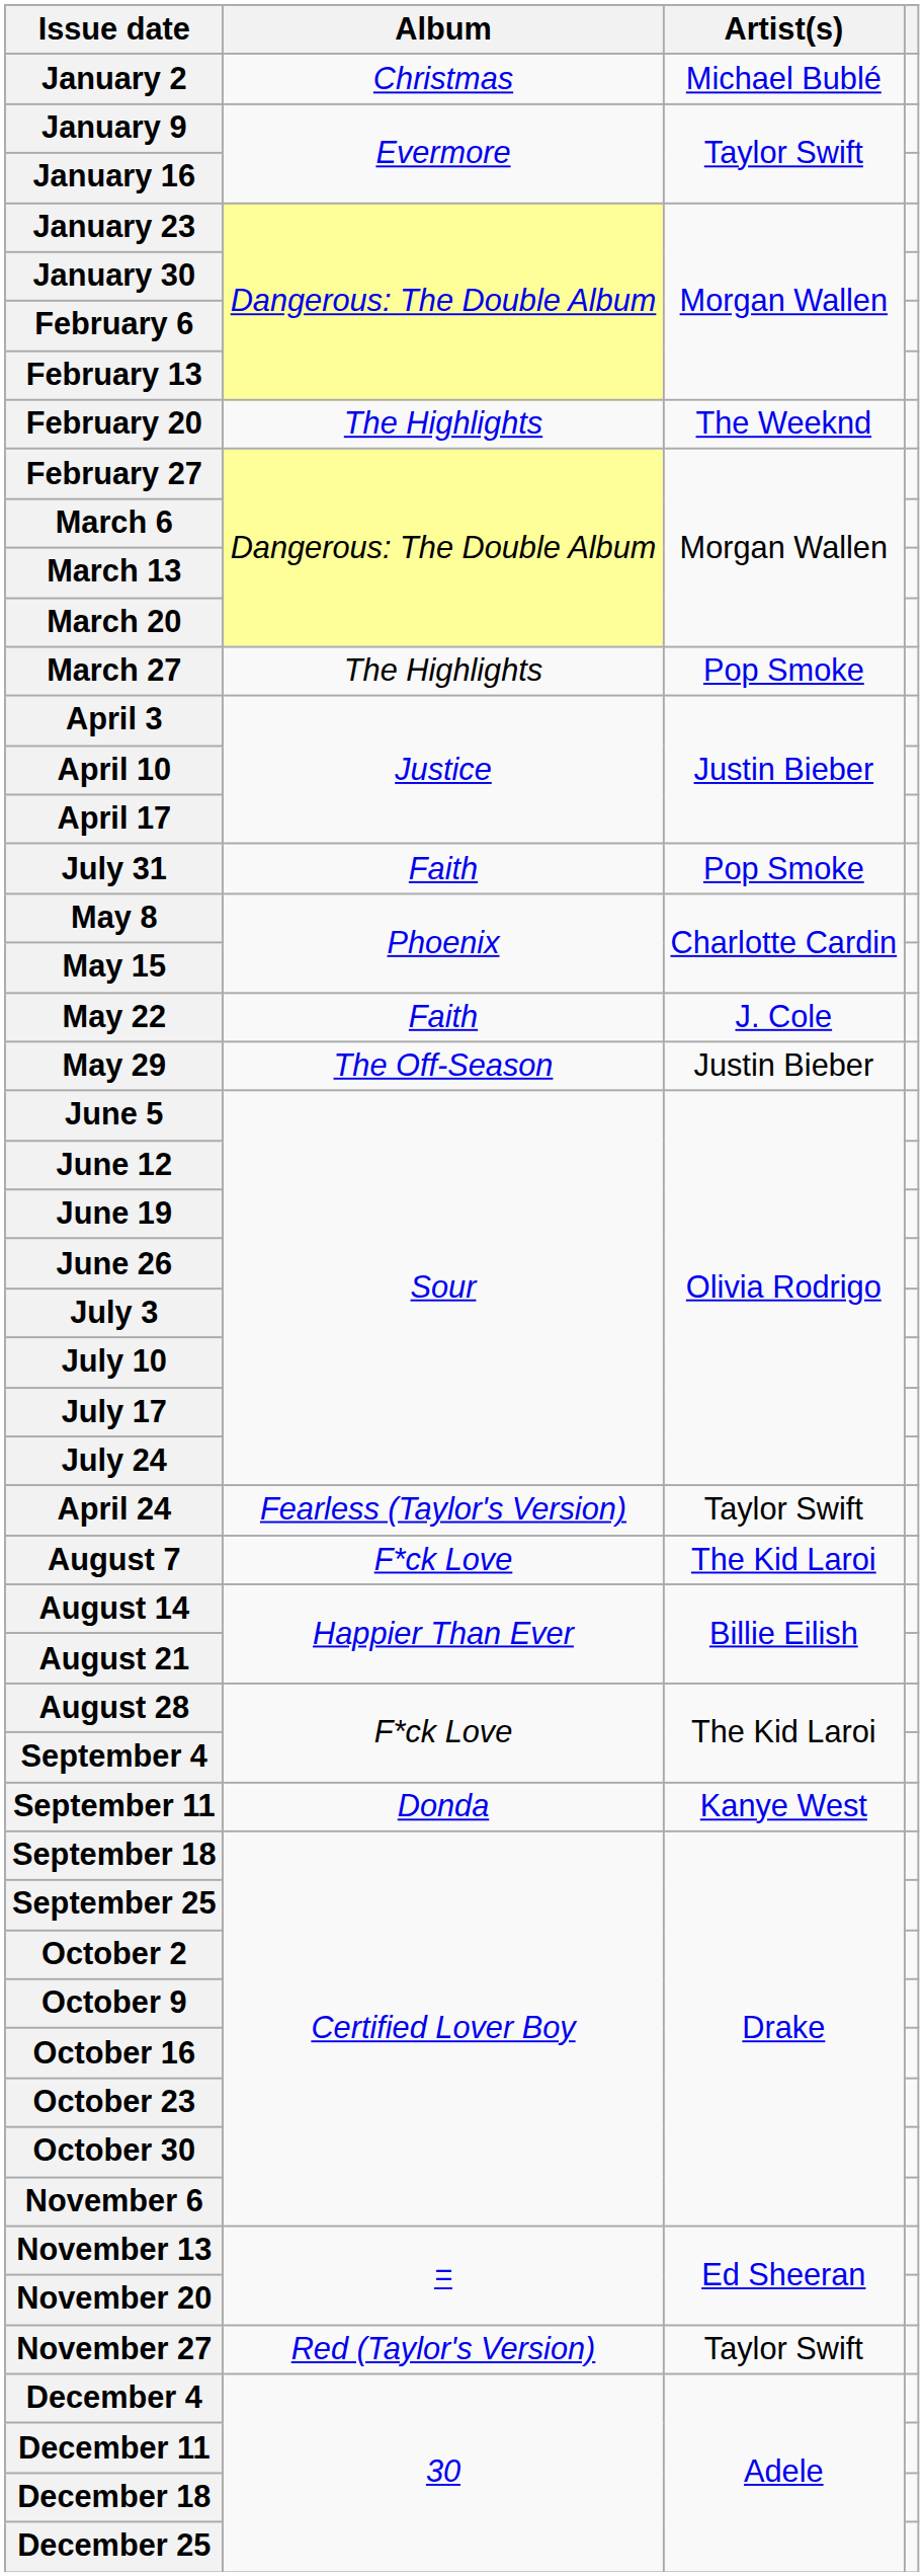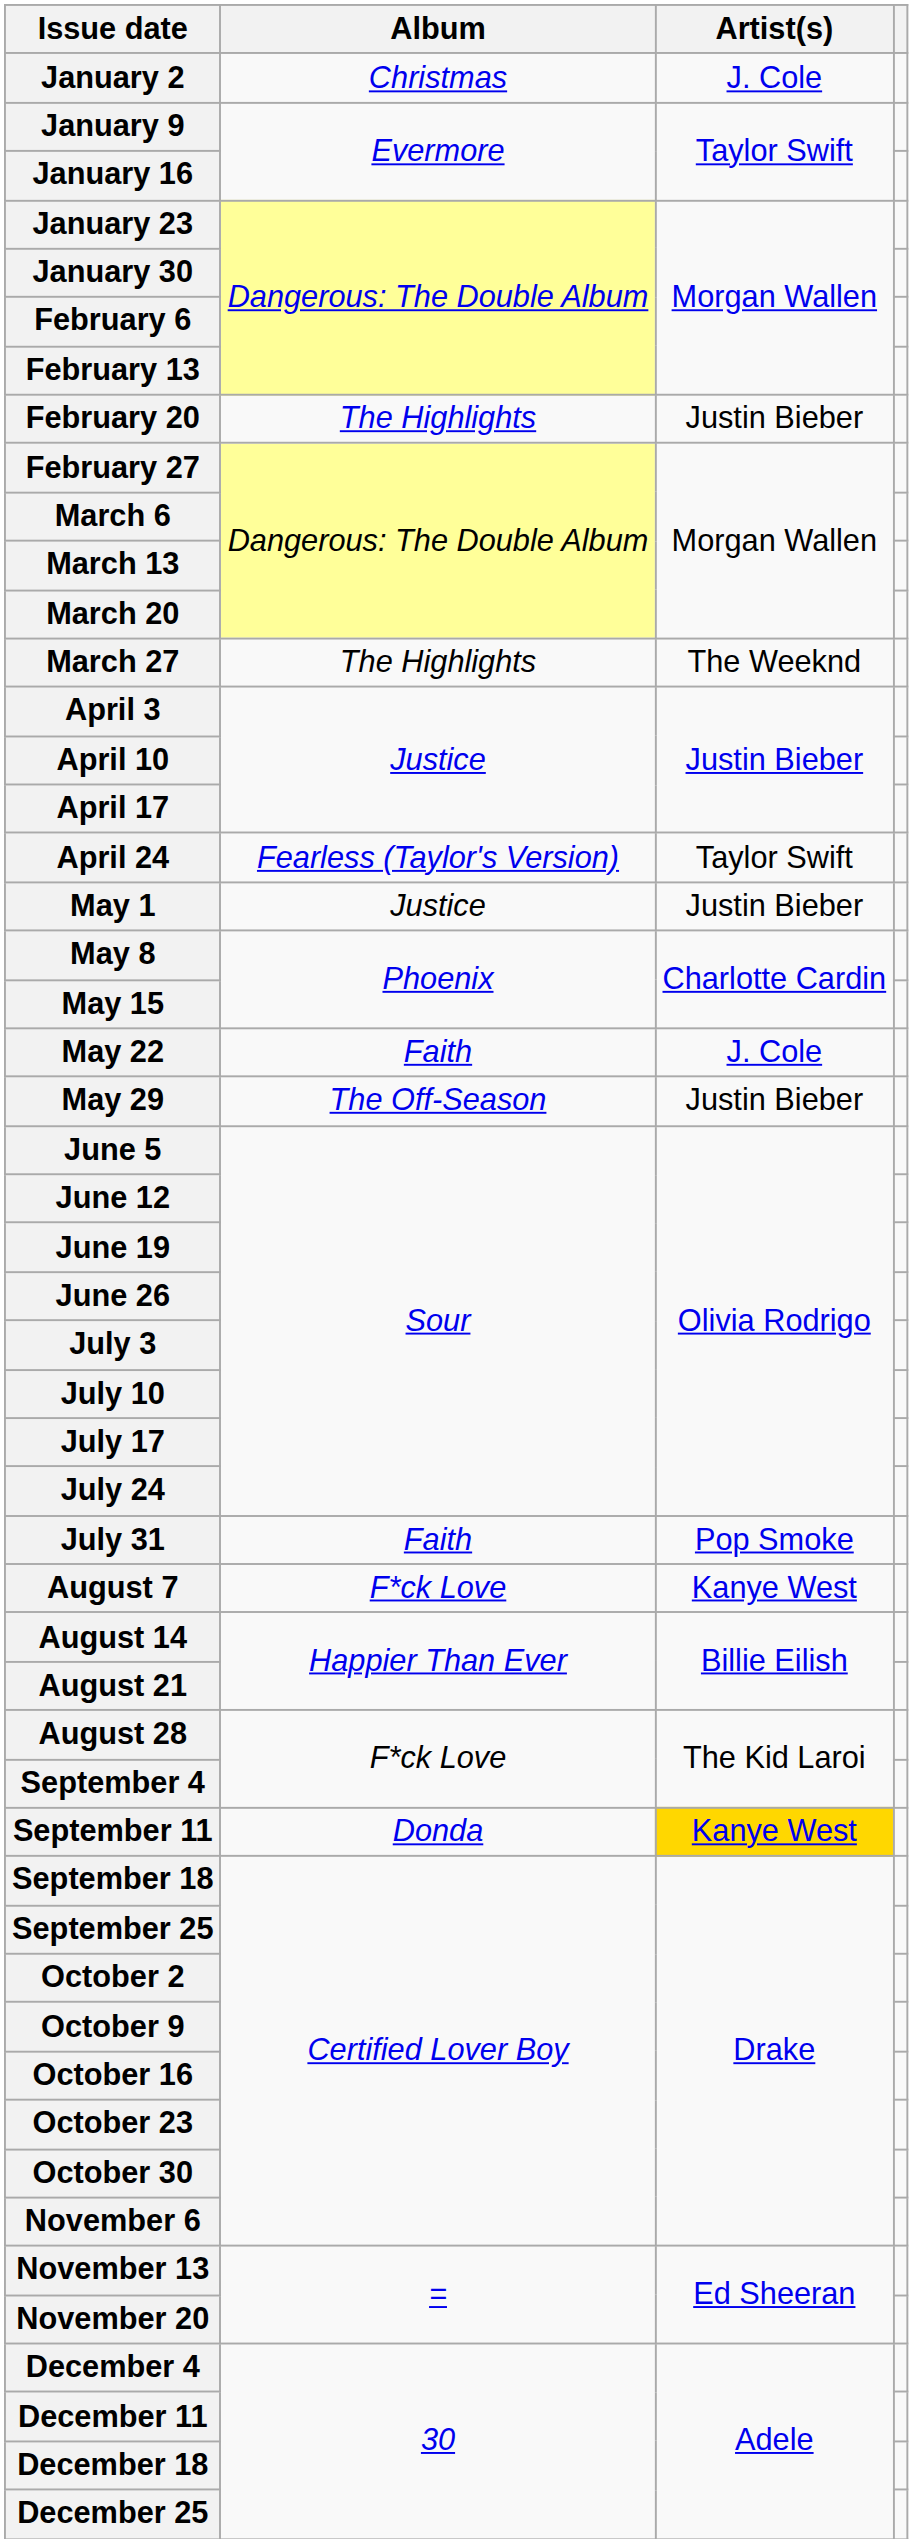January 2 | Artist(s): Michael Bublé -> J. Cole
February 20 | Artist(s): The Weeknd -> Justin Bieber
March 27 | Artist(s): Pop Smoke -> The Weeknd
rows swapped: April 24 <-> July 31
+ row: May 1 | Justice | Justin Bieber
August 7 | Artist(s): The Kid Laroi -> Kanye West
September 11 | Artist(s): no background -> gold background
- row: November 27 | Red (Taylor's Version) | Taylor Swift
